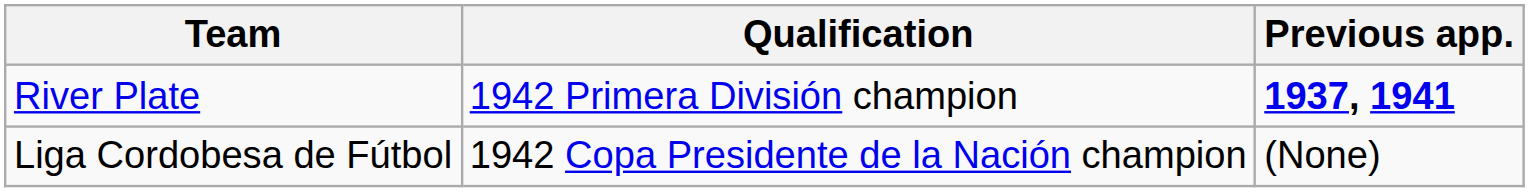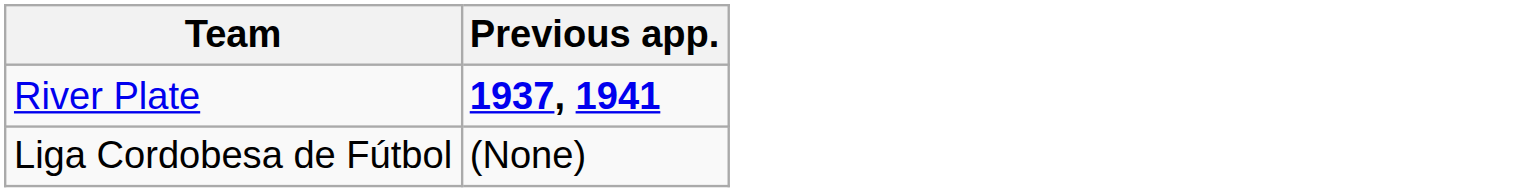- column: Qualification | 1942 Primera División champion | 1942 Copa Presidente de la Nación champion
